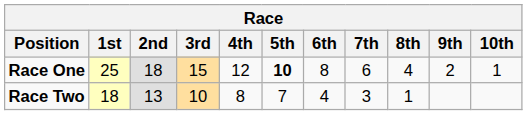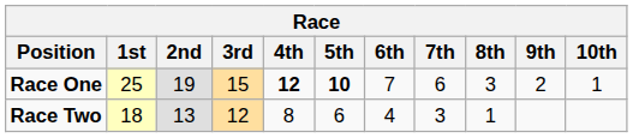Race One | 2nd: 18 -> 19
Race One | 4th: normal -> bold
Race One | 6th: 8 -> 7
Race One | 8th: 4 -> 3
Race Two | 3rd: 10 -> 12
Race Two | 5th: 7 -> 6
